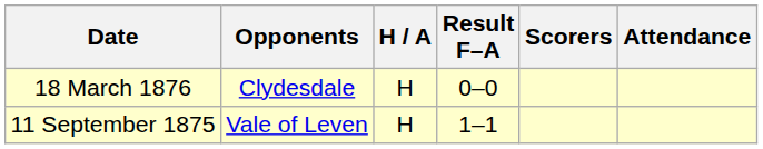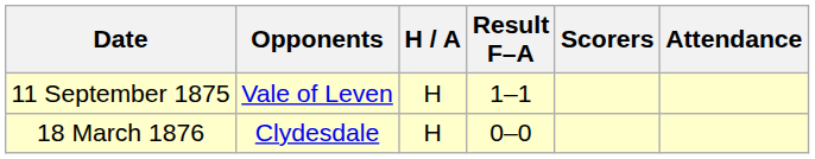rows swapped: 11 September 1875 <-> 18 March 1876
